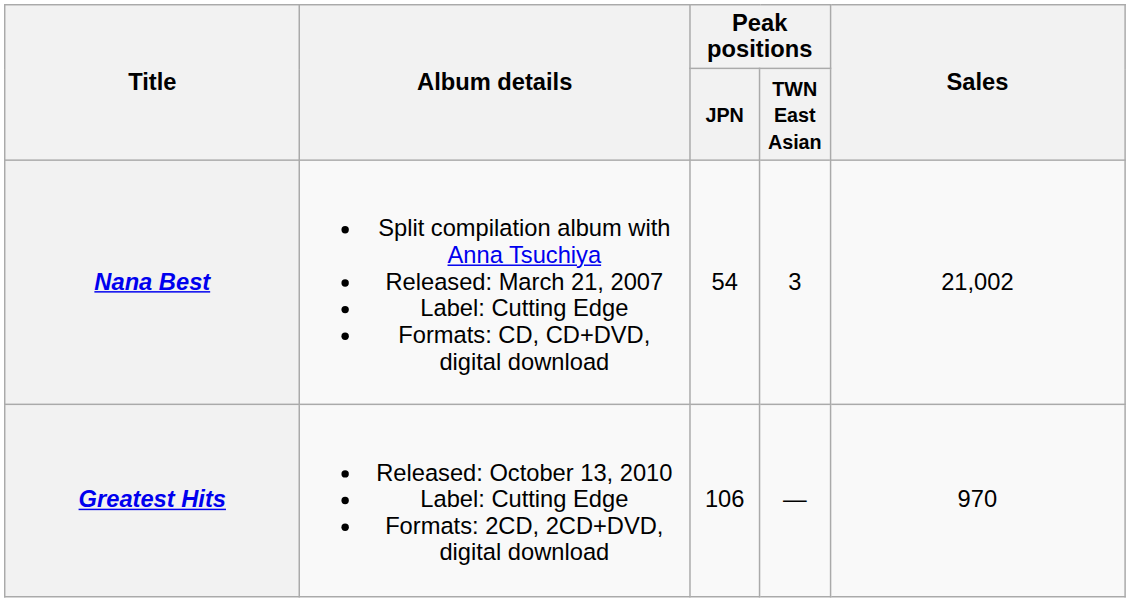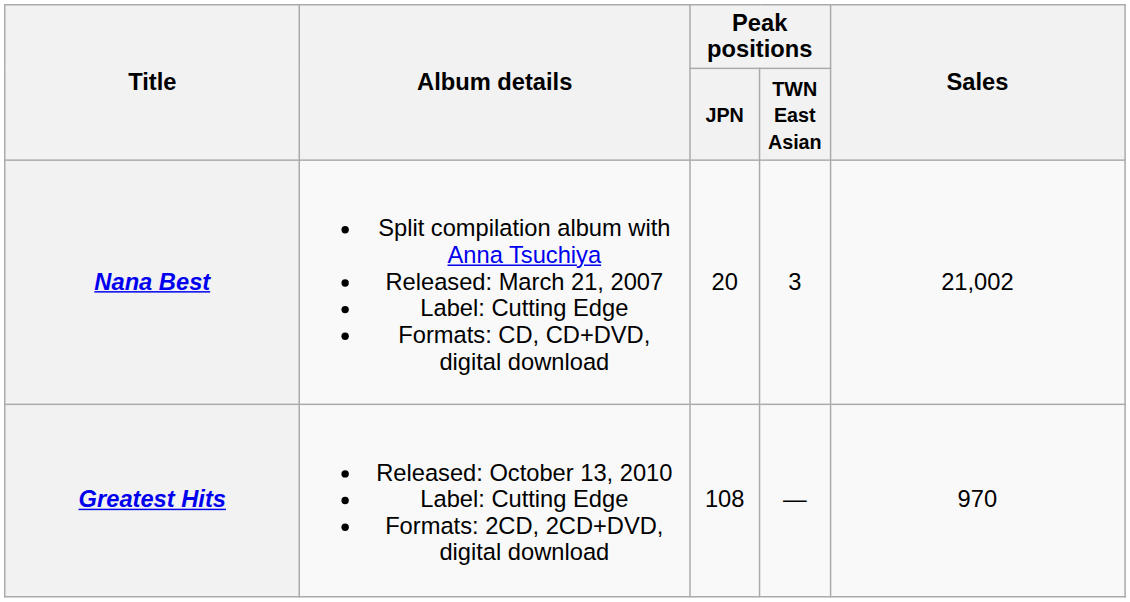Nana Best | Peak positions / JPN: 54 -> 20
Greatest Hits | Peak positions / JPN: 106 -> 108
